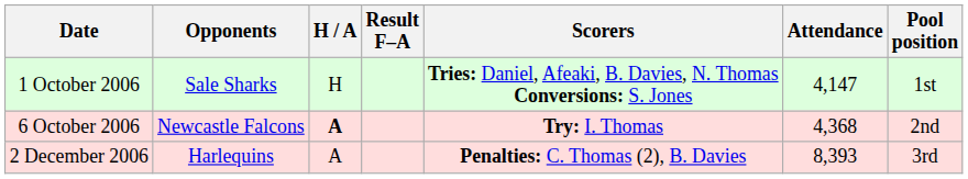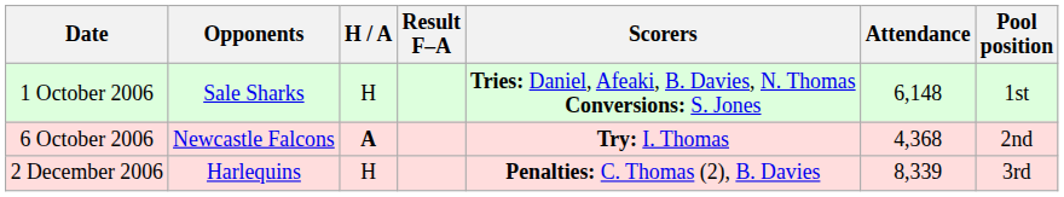1 October 2006 | Attendance: 4,147 -> 6,148
2 December 2006 | H / A: A -> H
2 December 2006 | Attendance: 8,393 -> 8,339
